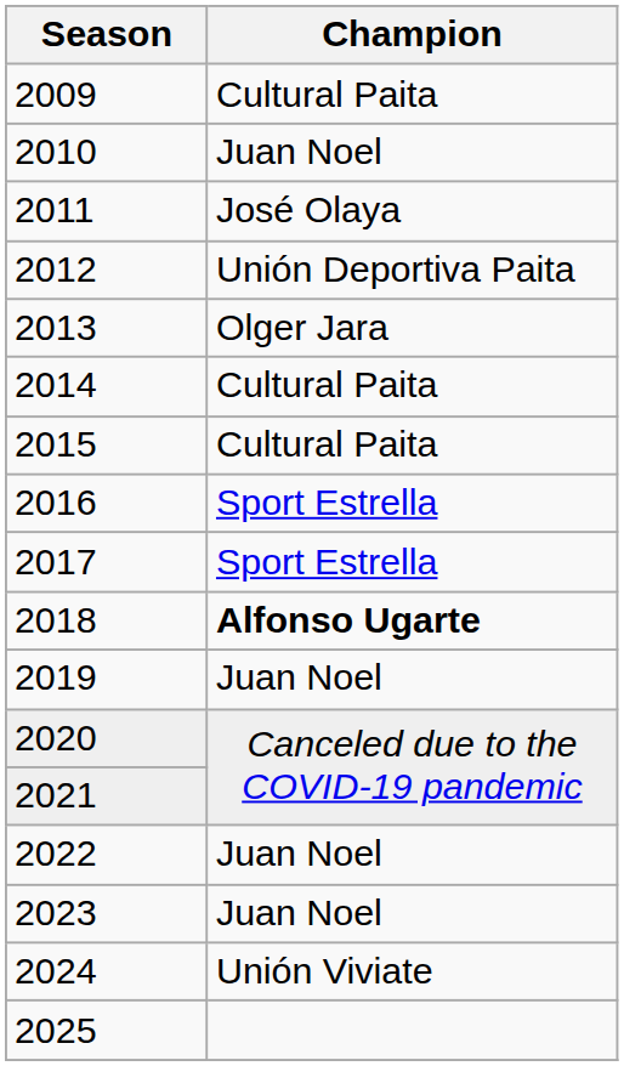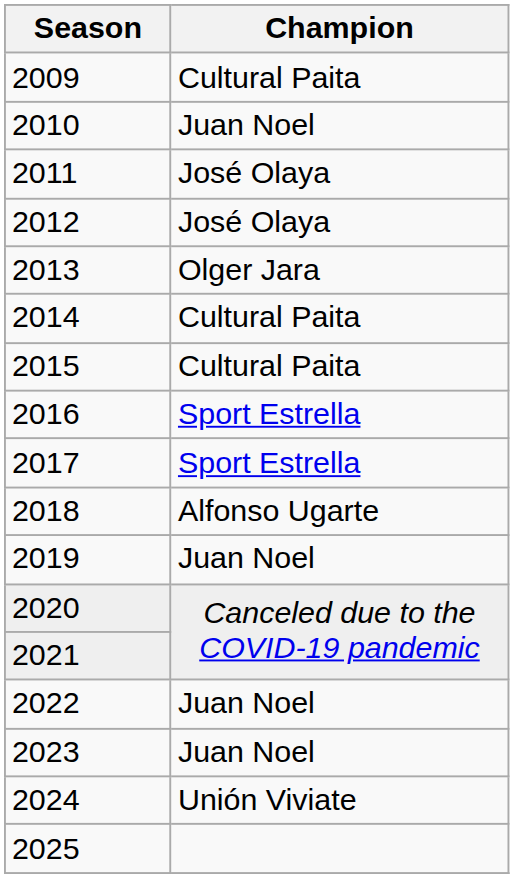2012 | Champion: Unión Deportiva Paita -> José Olaya
2018 | Champion: bold -> normal
